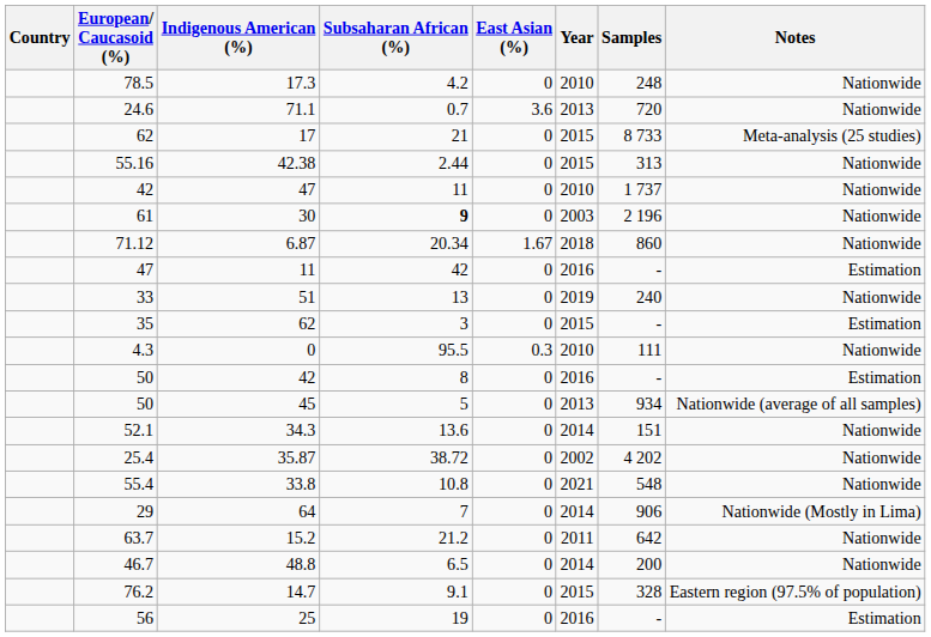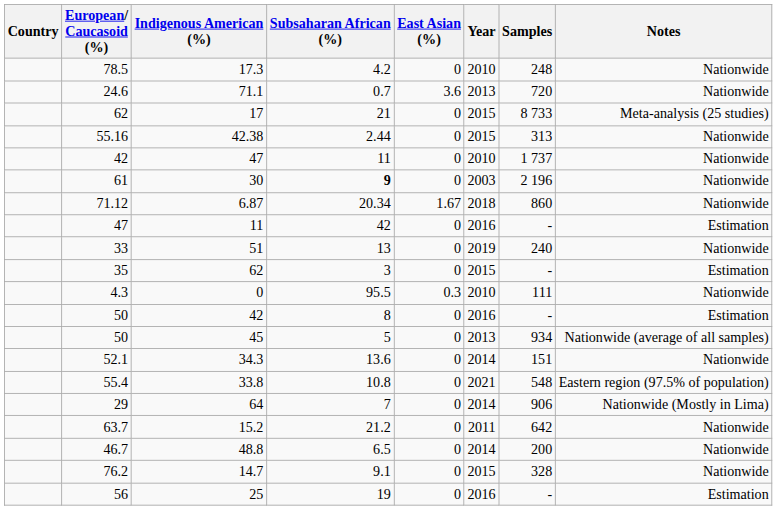- row: 25.4 | 35.87 | 38.72 | 0 | 2002 | 4 202 | Nationwide
33.8 | Notes: Nationwide -> Eastern region (97.5% of population)
14.7 | Notes: Eastern region (97.5% of population) -> Nationwide
